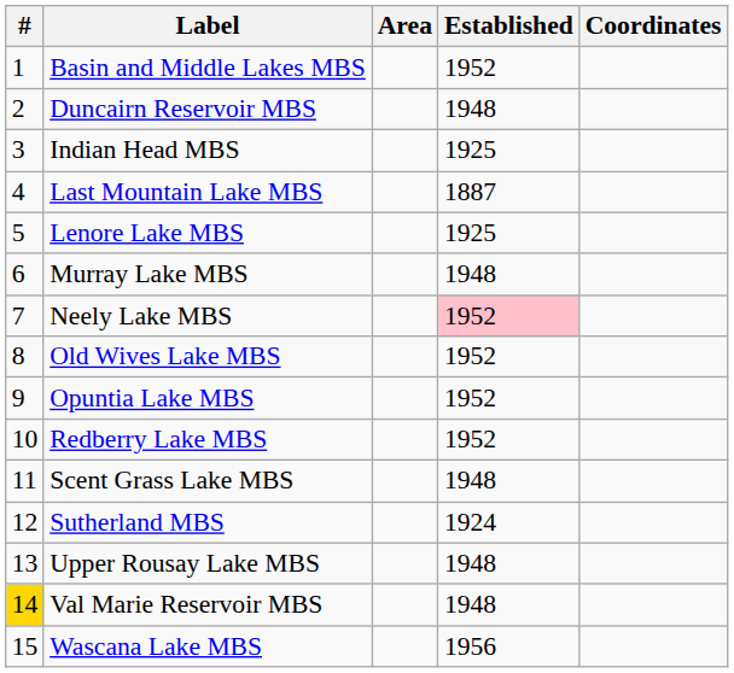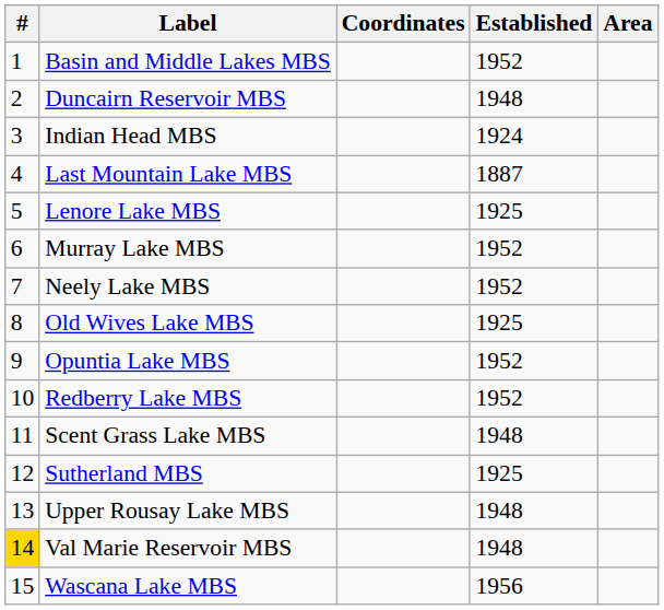columns swapped: Area <-> Coordinates
Indian Head MBS | Established: 1925 -> 1924
Murray Lake MBS | Established: 1948 -> 1952
Neely Lake MBS | Established: pink background -> no background
Old Wives Lake MBS | Established: 1952 -> 1925
Sutherland MBS | Established: 1924 -> 1925
